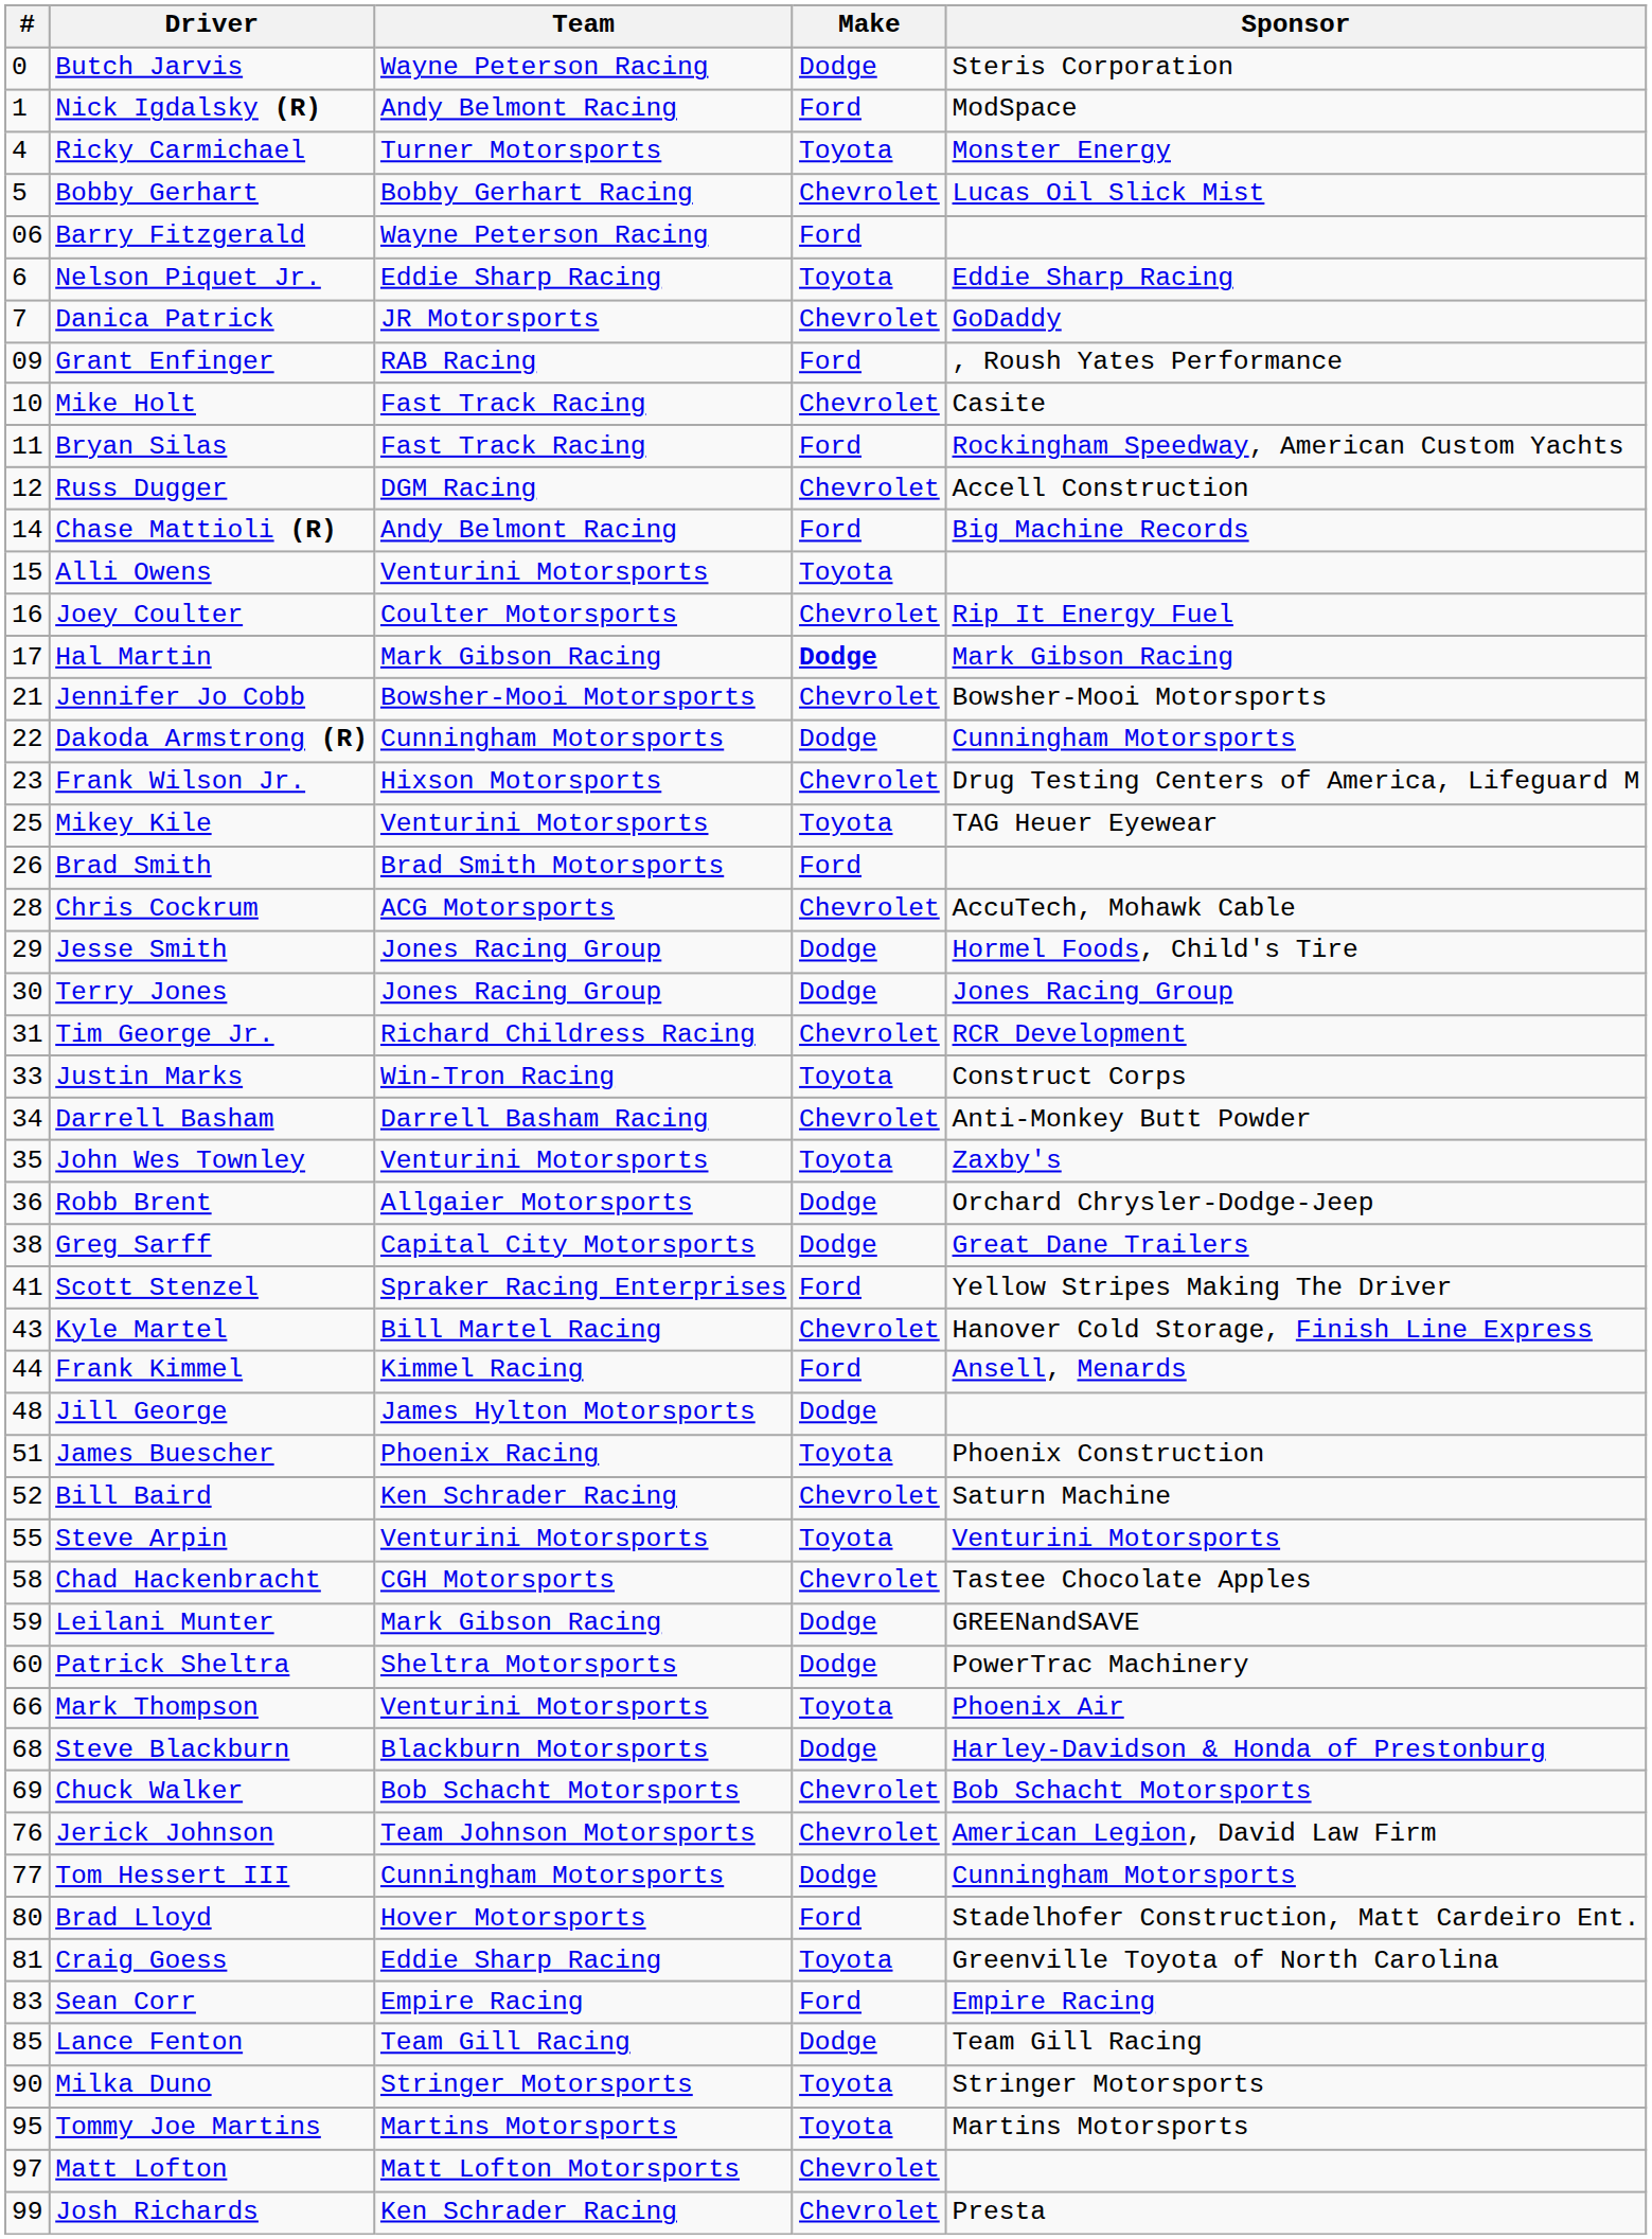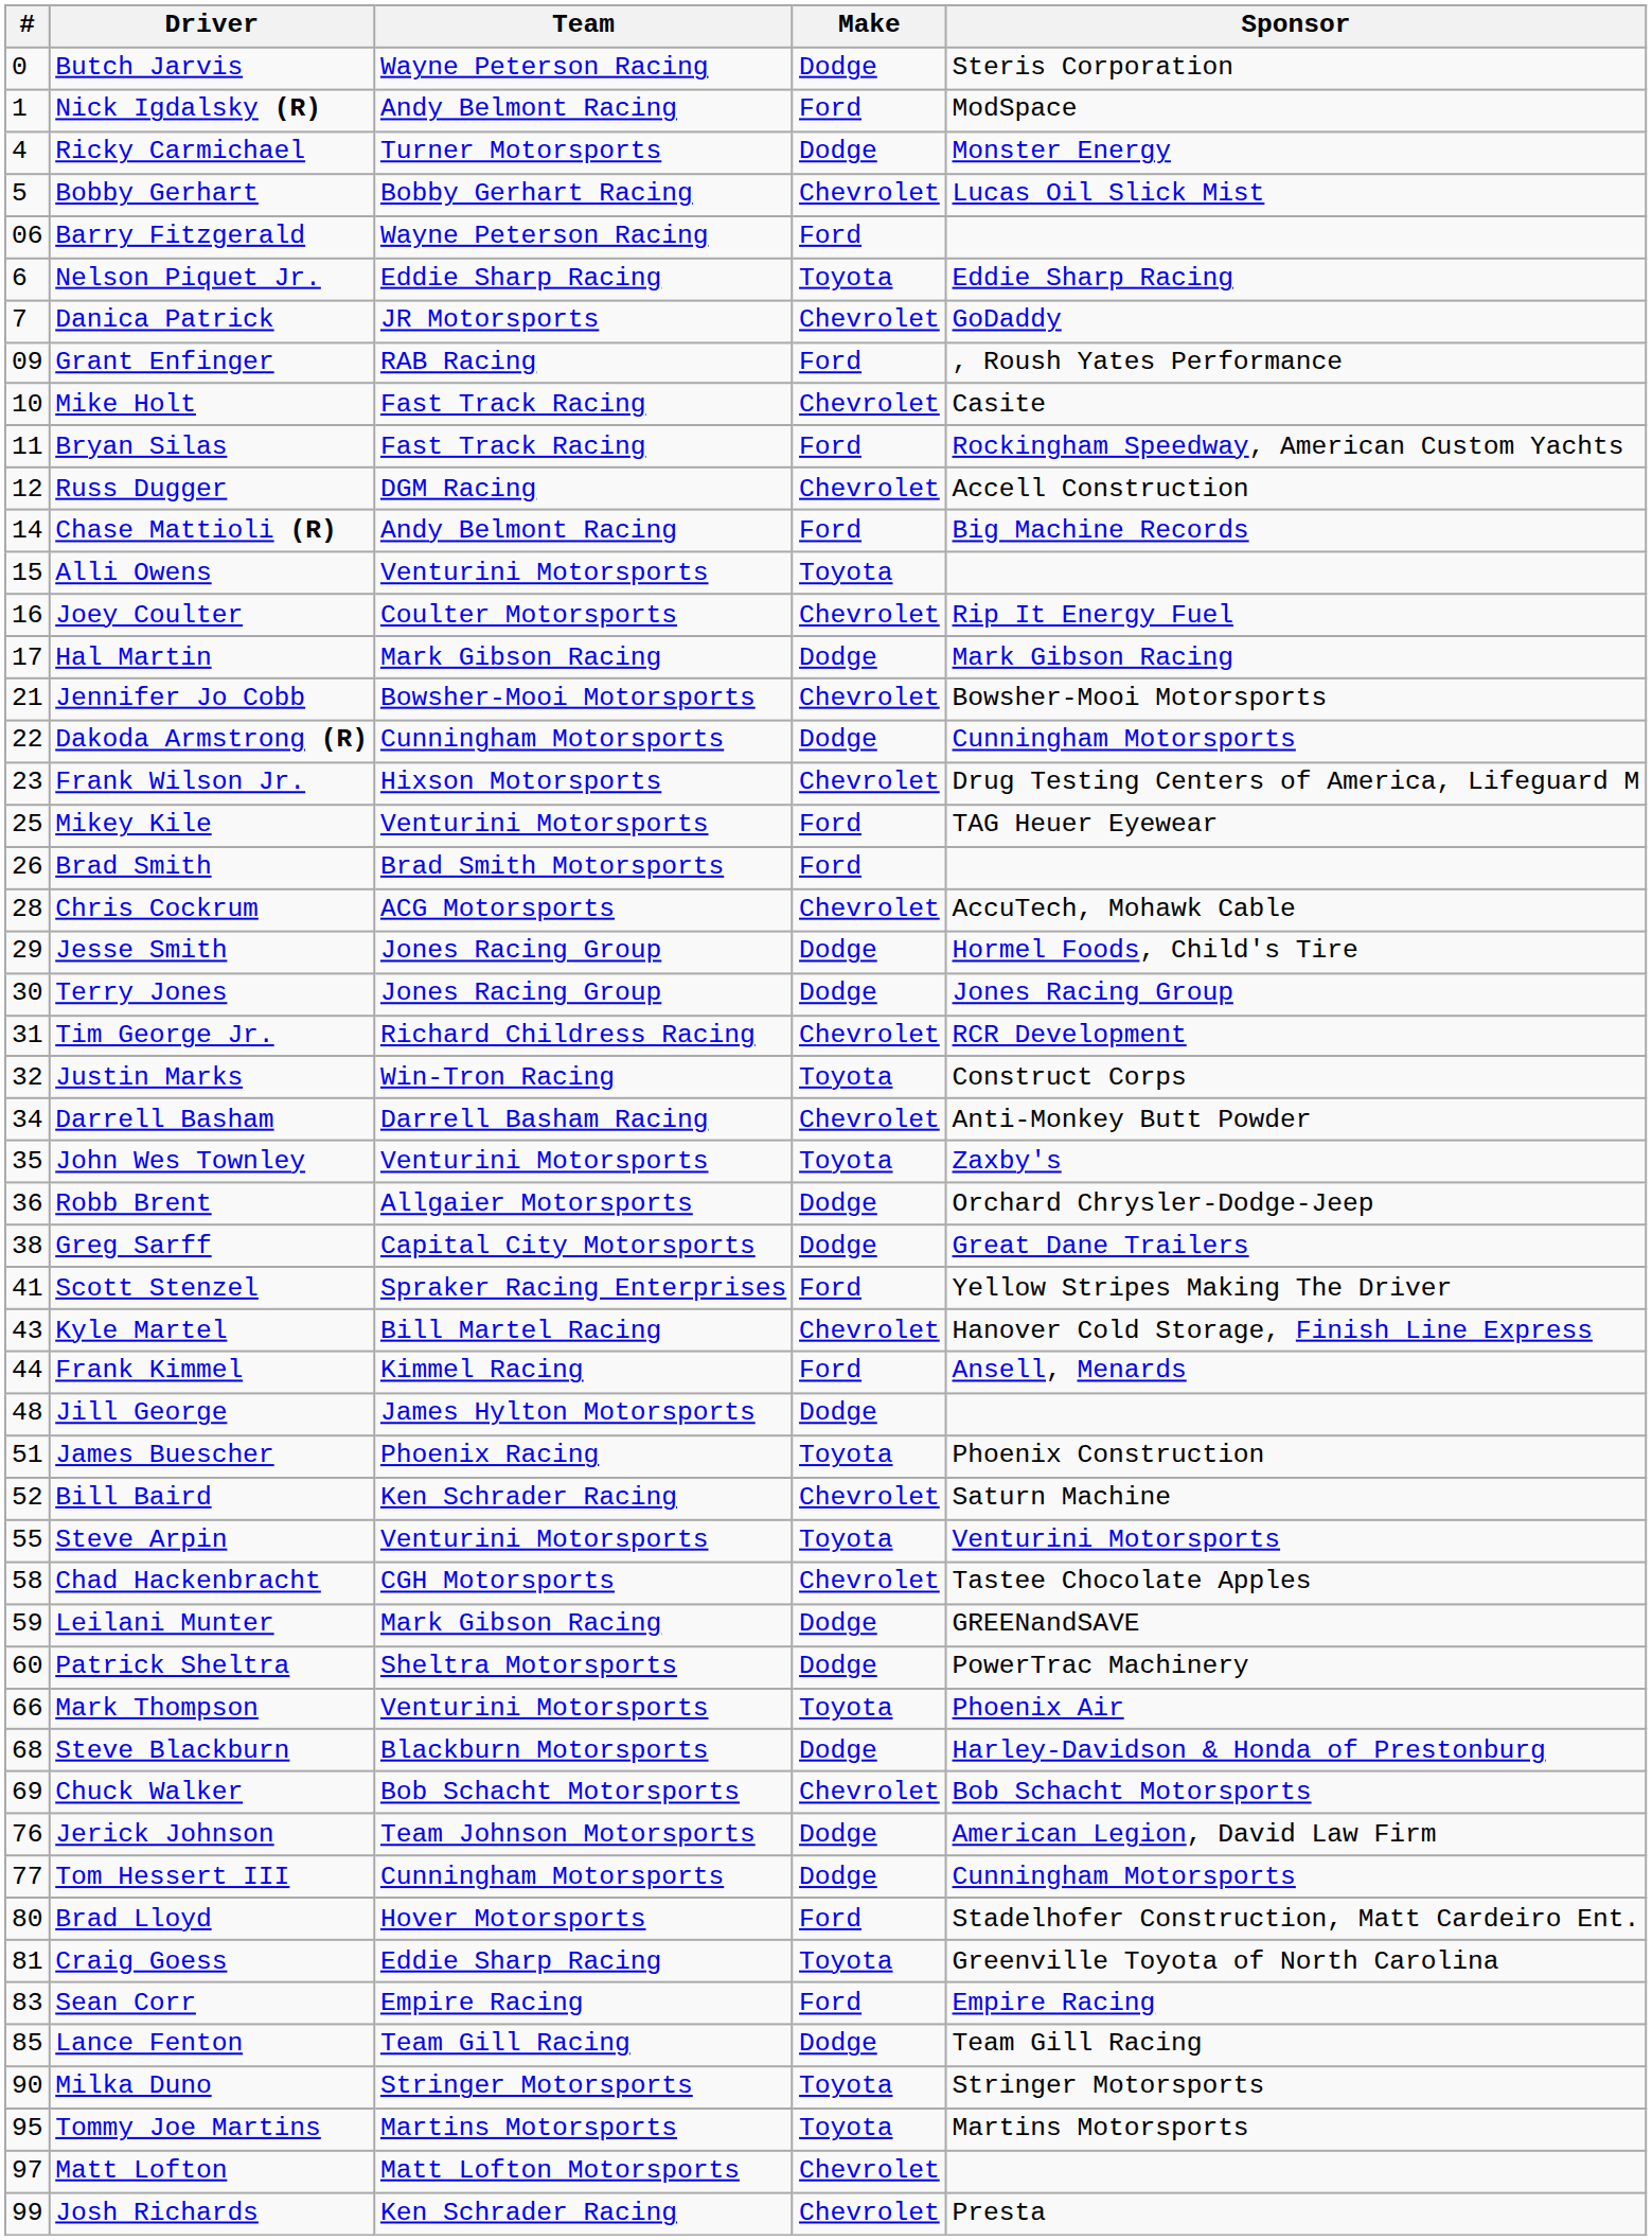Ricky Carmichael | Make: Toyota -> Dodge
Hal Martin | Make: bold -> normal
Mikey Kile | Make: Toyota -> Ford
Justin Marks | #: 33 -> 32
Jerick Johnson | Make: Chevrolet -> Dodge
